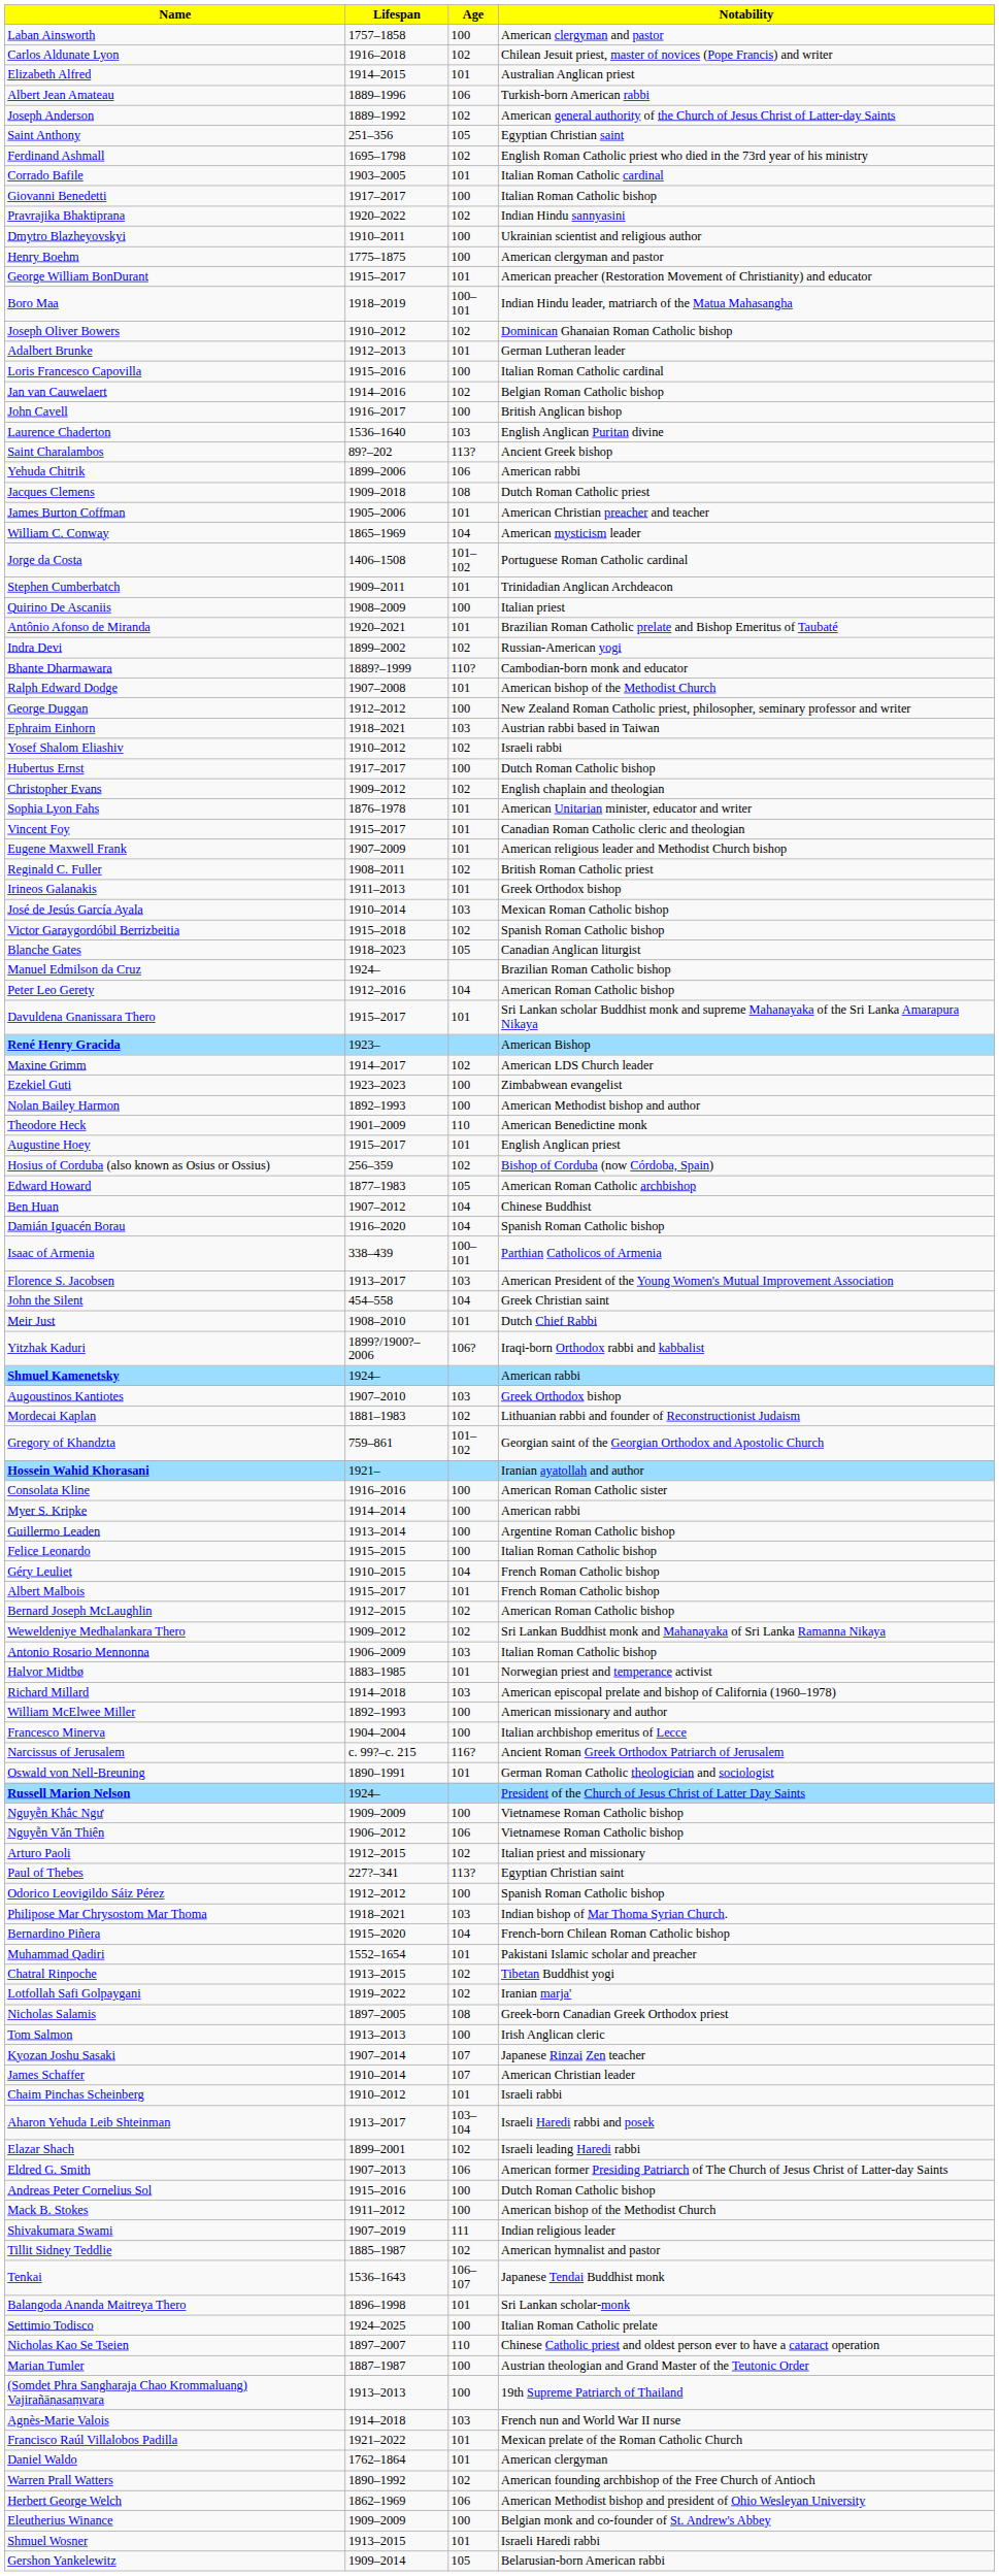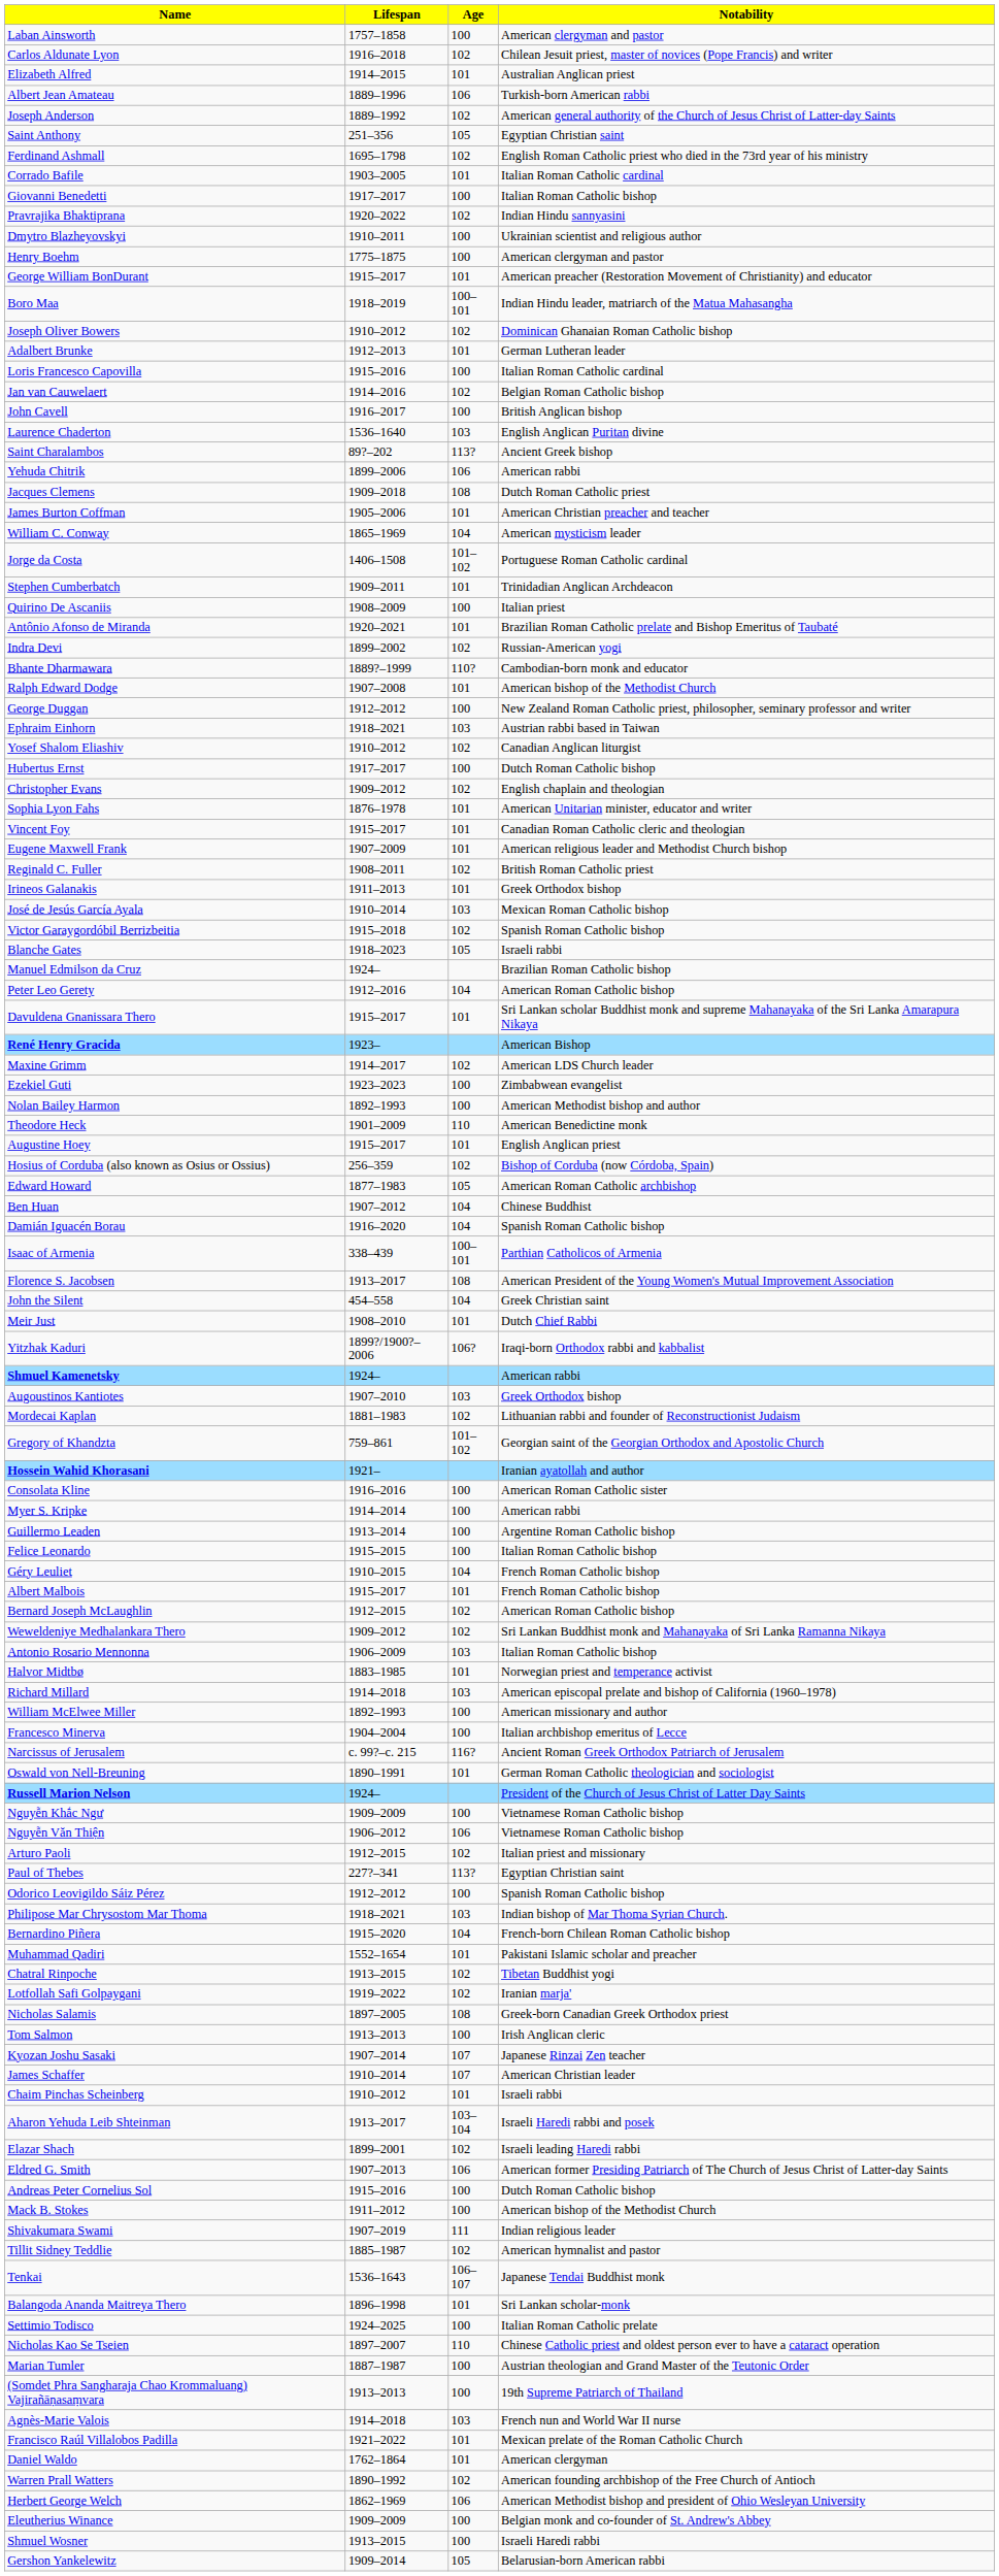Yosef Shalom Eliashiv | Notability: Israeli rabbi -> Canadian Anglican liturgist
Blanche Gates | Notability: Canadian Anglican liturgist -> Israeli rabbi
Florence S. Jacobsen | Age: 103 -> 108
Shmuel Wosner | Age: 101 -> 100
